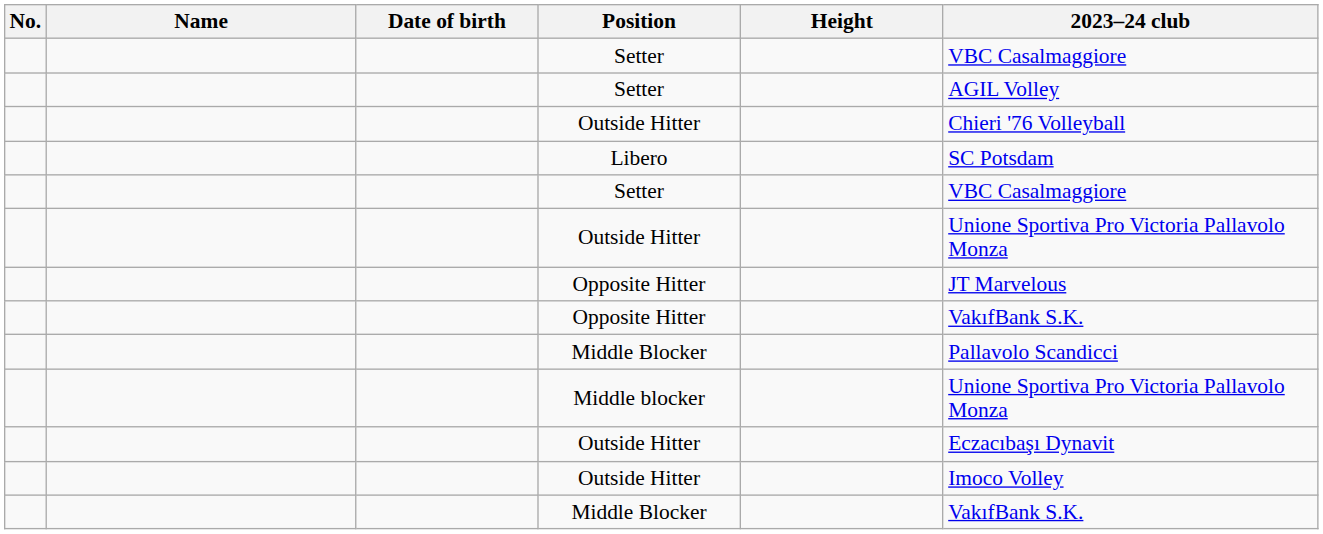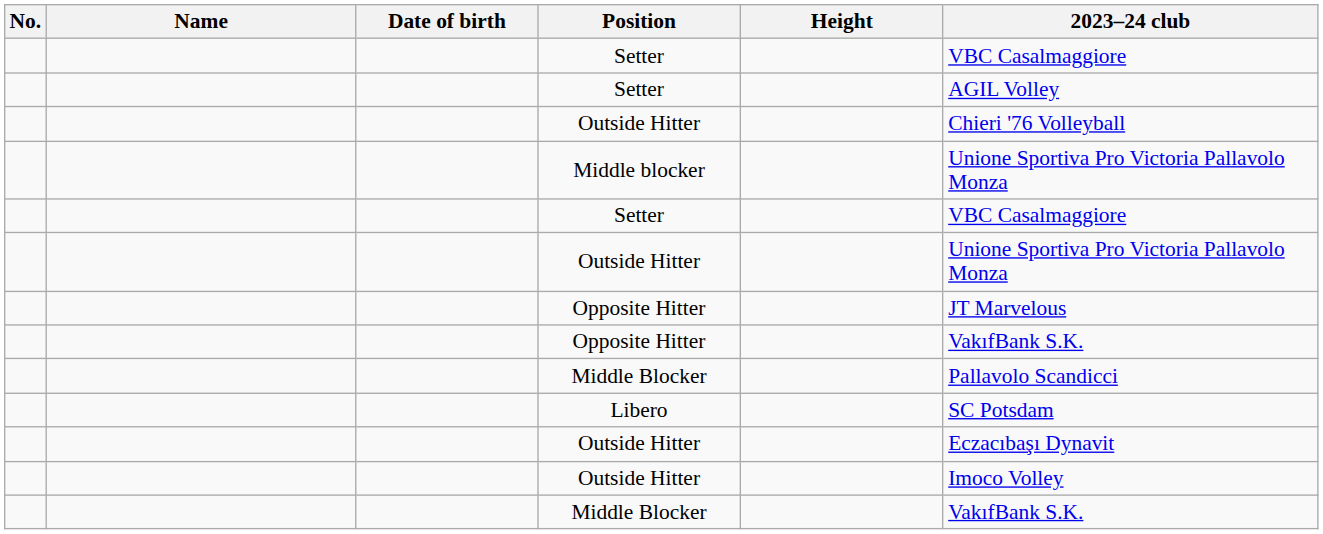rows swapped: Libero <-> Middle blocker
